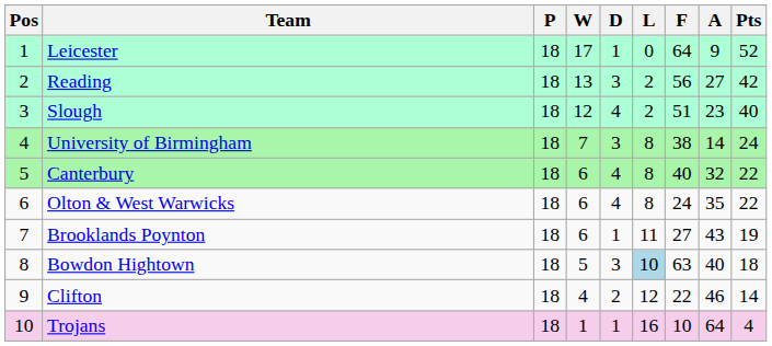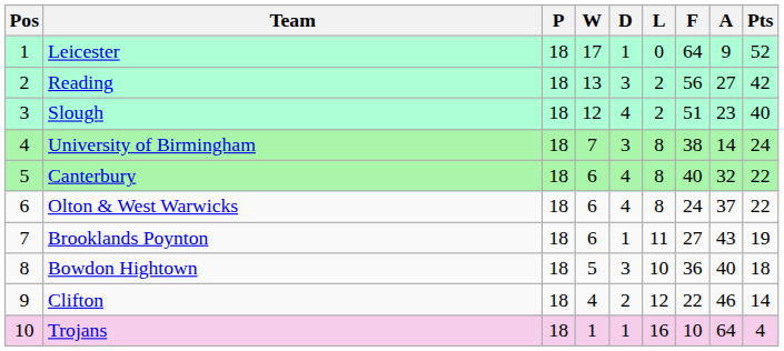Olton & West Warwicks | A: 35 -> 37
Bowdon Hightown | L: lightblue background -> no background
Bowdon Hightown | F: 63 -> 36
